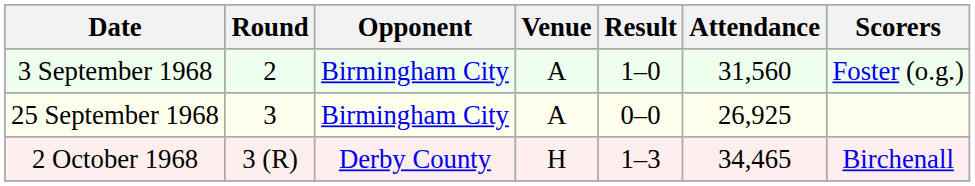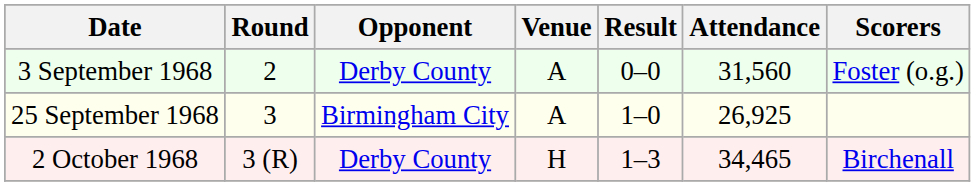3 September 1968 | Opponent: Birmingham City -> Derby County
3 September 1968 | Result: 1–0 -> 0–0
25 September 1968 | Result: 0–0 -> 1–0
